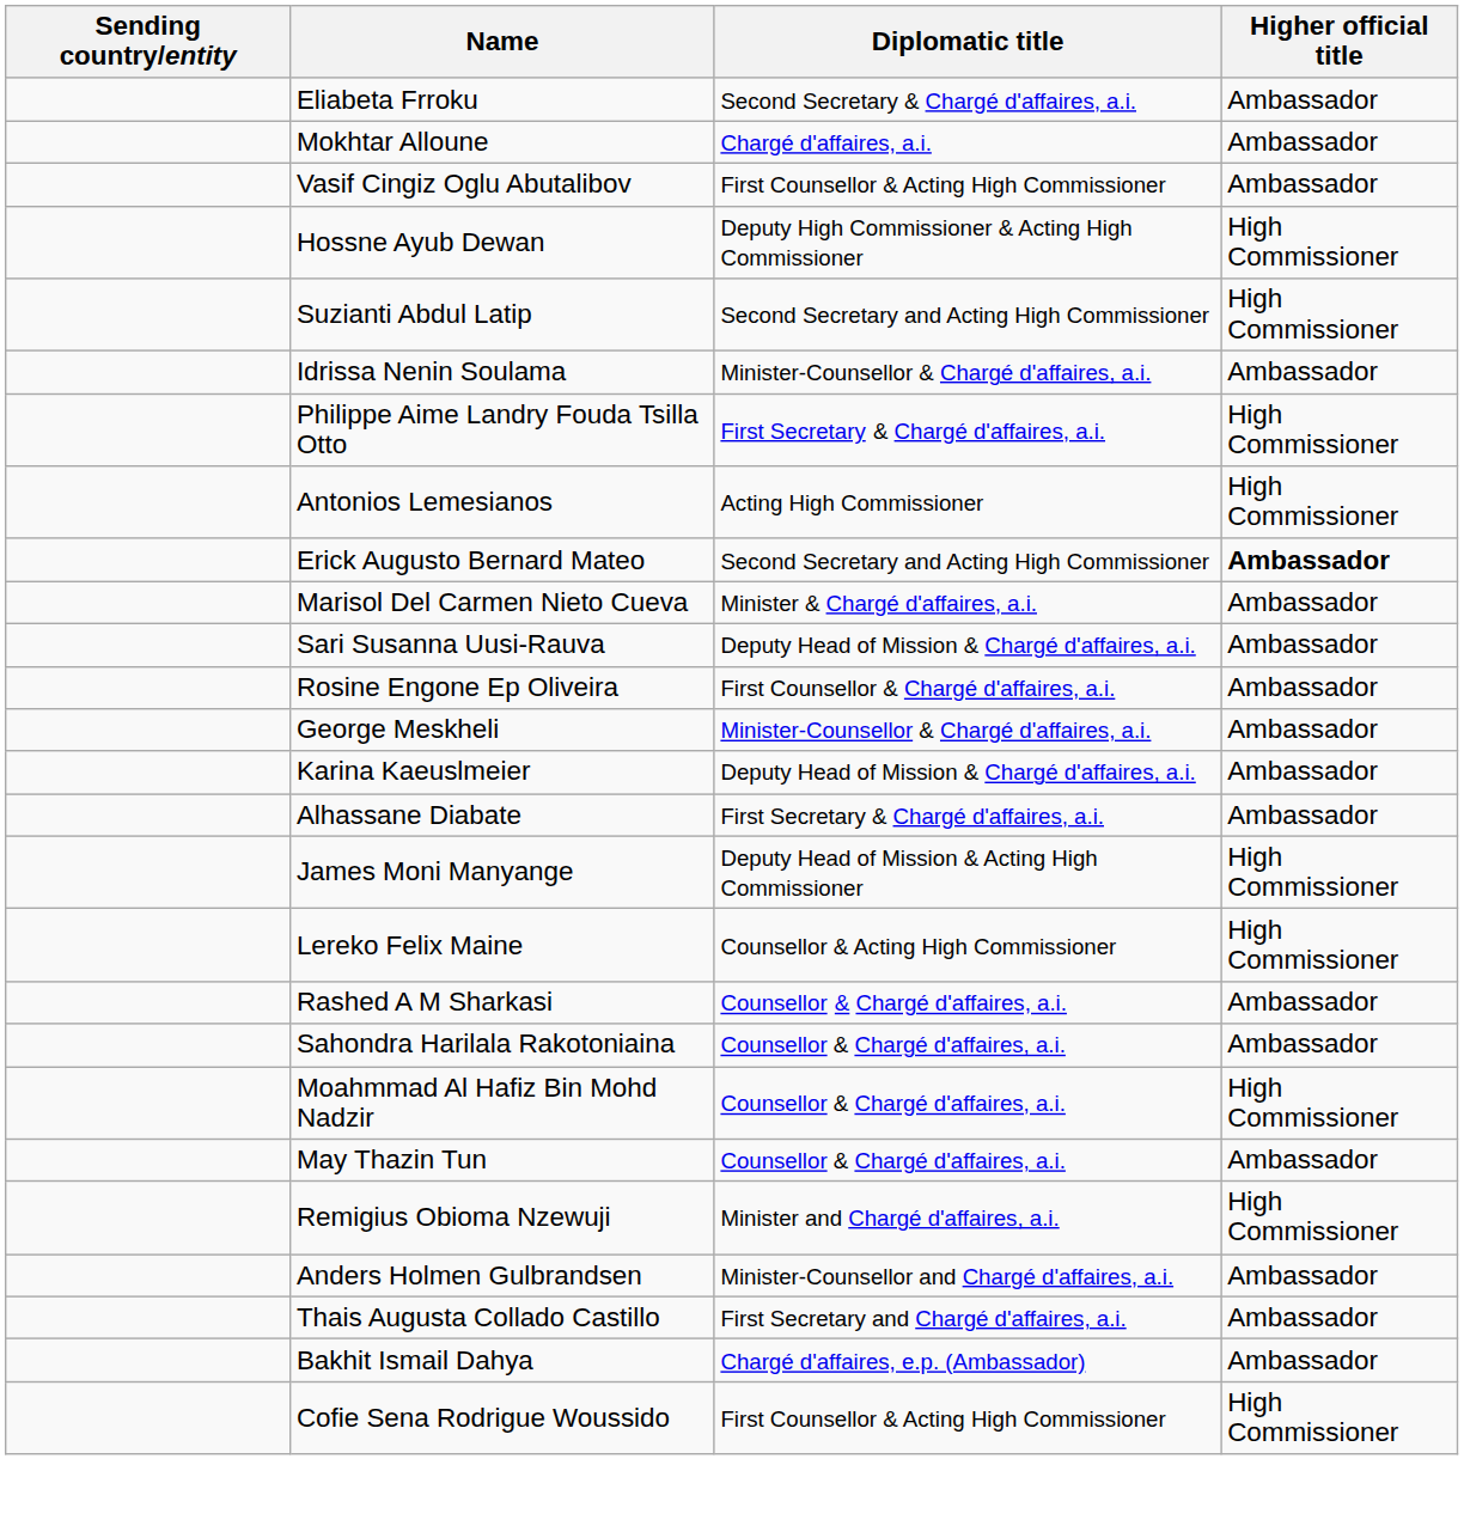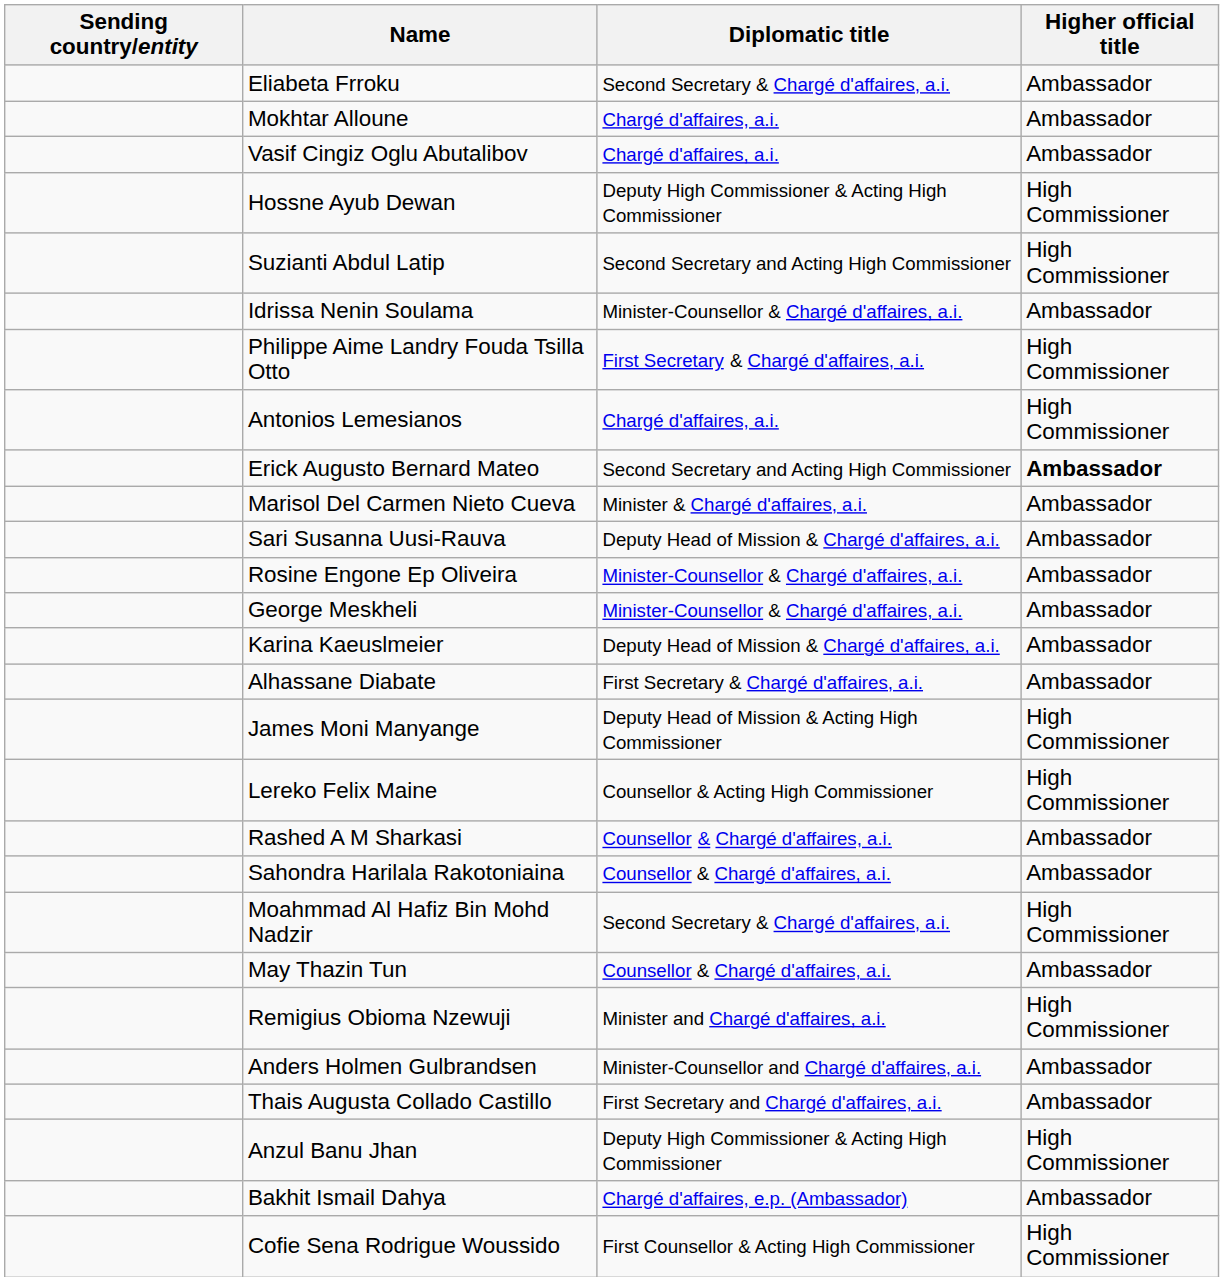Vasif Cingiz Oglu Abutalibov | Diplomatic title: First Counsellor & Acting High Commissioner -> Chargé d'affaires, a.i.
Antonios Lemesianos | Diplomatic title: Acting High Commissioner -> Chargé d'affaires, a.i.
Rosine Engone Ep Oliveira | Diplomatic title: First Counsellor & Chargé d'affaires, a.i. -> Minister-Counsellor & Chargé d'affaires, a.i.
Moahmmad Al Hafiz Bin Mohd Nadzir | Diplomatic title: Counsellor & Chargé d'affaires, a.i. -> Second Secretary & Chargé d'affaires, a.i.
+ row: Anzul Banu Jhan | Deputy High Commissioner & Acting High Commissioner | High Commissioner
